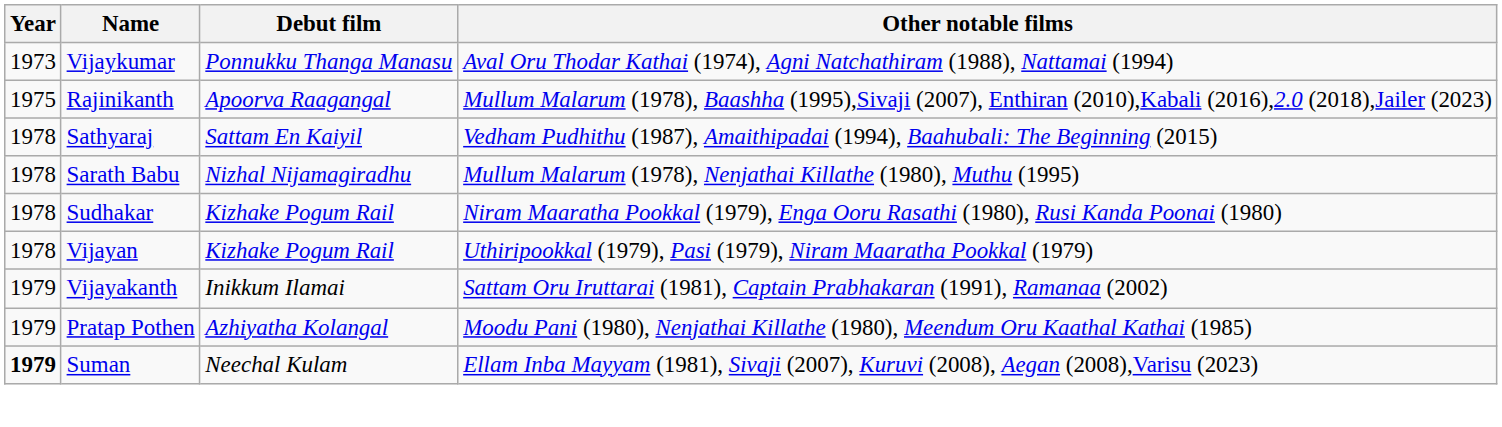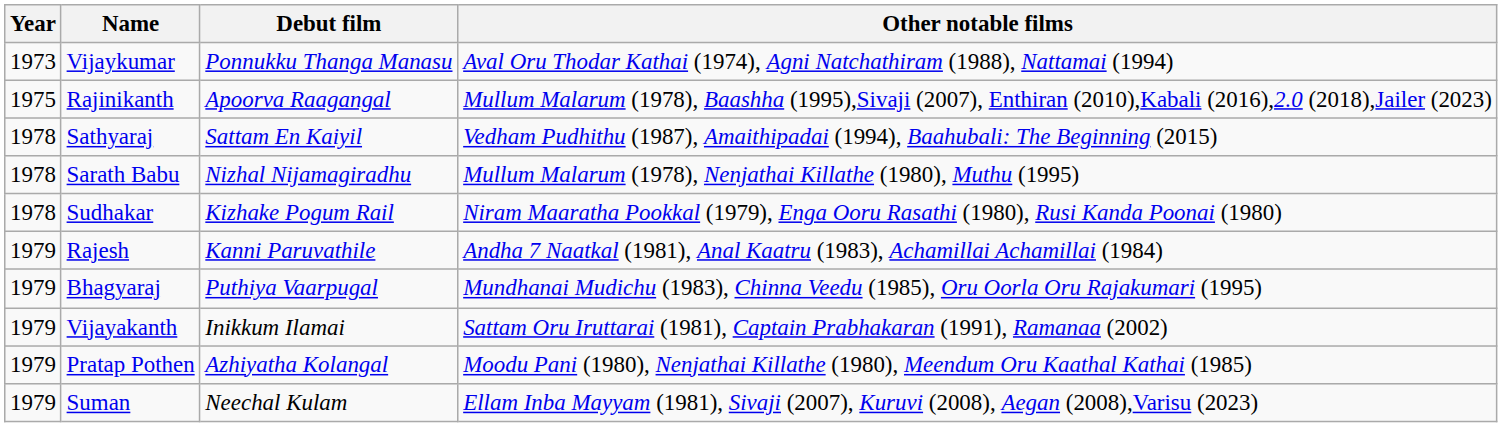- row: 1978 | Vijayan | Kizhake Pogum Rail | Uthiripookkal (1979), Pasi (1979), Niram Maaratha Pookkal (1979)
+ row: 1979 | Rajesh | Kanni Paruvathile | Andha 7 Naatkal (1981), Anal Kaatru (1983), Achamillai Achamillai (1984)
+ row: 1979 | Bhagyaraj | Puthiya Vaarpugal | Mundhanai Mudichu (1983), Chinna Veedu (1985), Oru Oorla Oru Rajakumari (1995)
Suman | Year: bold -> normal
